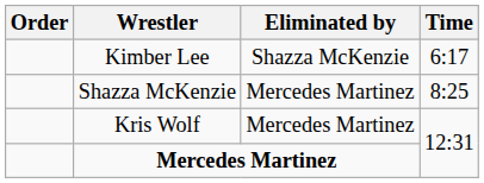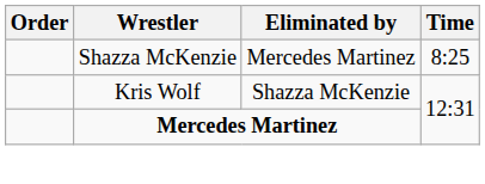- row: Kimber Lee | Shazza McKenzie | 6:17
Kris Wolf | Eliminated by: Mercedes Martinez -> Shazza McKenzie
